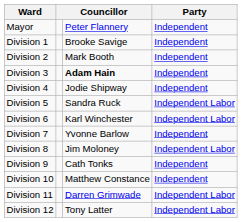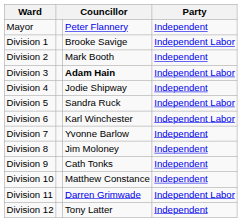Division 1 | Party: Independent -> Independent Labor
Division 3 | Party: Independent -> Independent Labor
Division 8 | Party: Independent Labor -> Independent
Division 12 | Party: Independent Labor -> Independent
